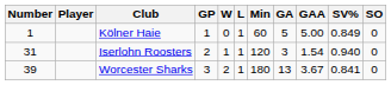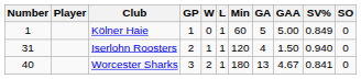Iserlohn Roosters | GA: 3 -> 4
Iserlohn Roosters | GAA: 1.54 -> 1.50
Worcester Sharks | Number: 39 -> 40
Worcester Sharks | GAA: 3.67 -> 4.67
